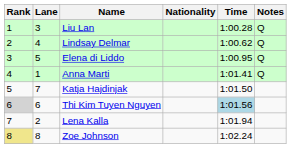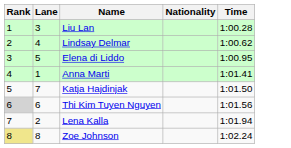- column: Notes | Q | Q | Q | Q
Thi Kim Tuyen Nguyen | Time: lightblue background -> no background
